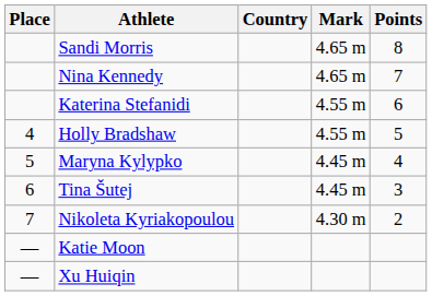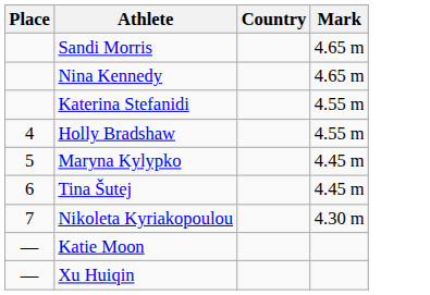- column: Points | 8 | 7 | 6 | 5 | 4 | 3 | 2
